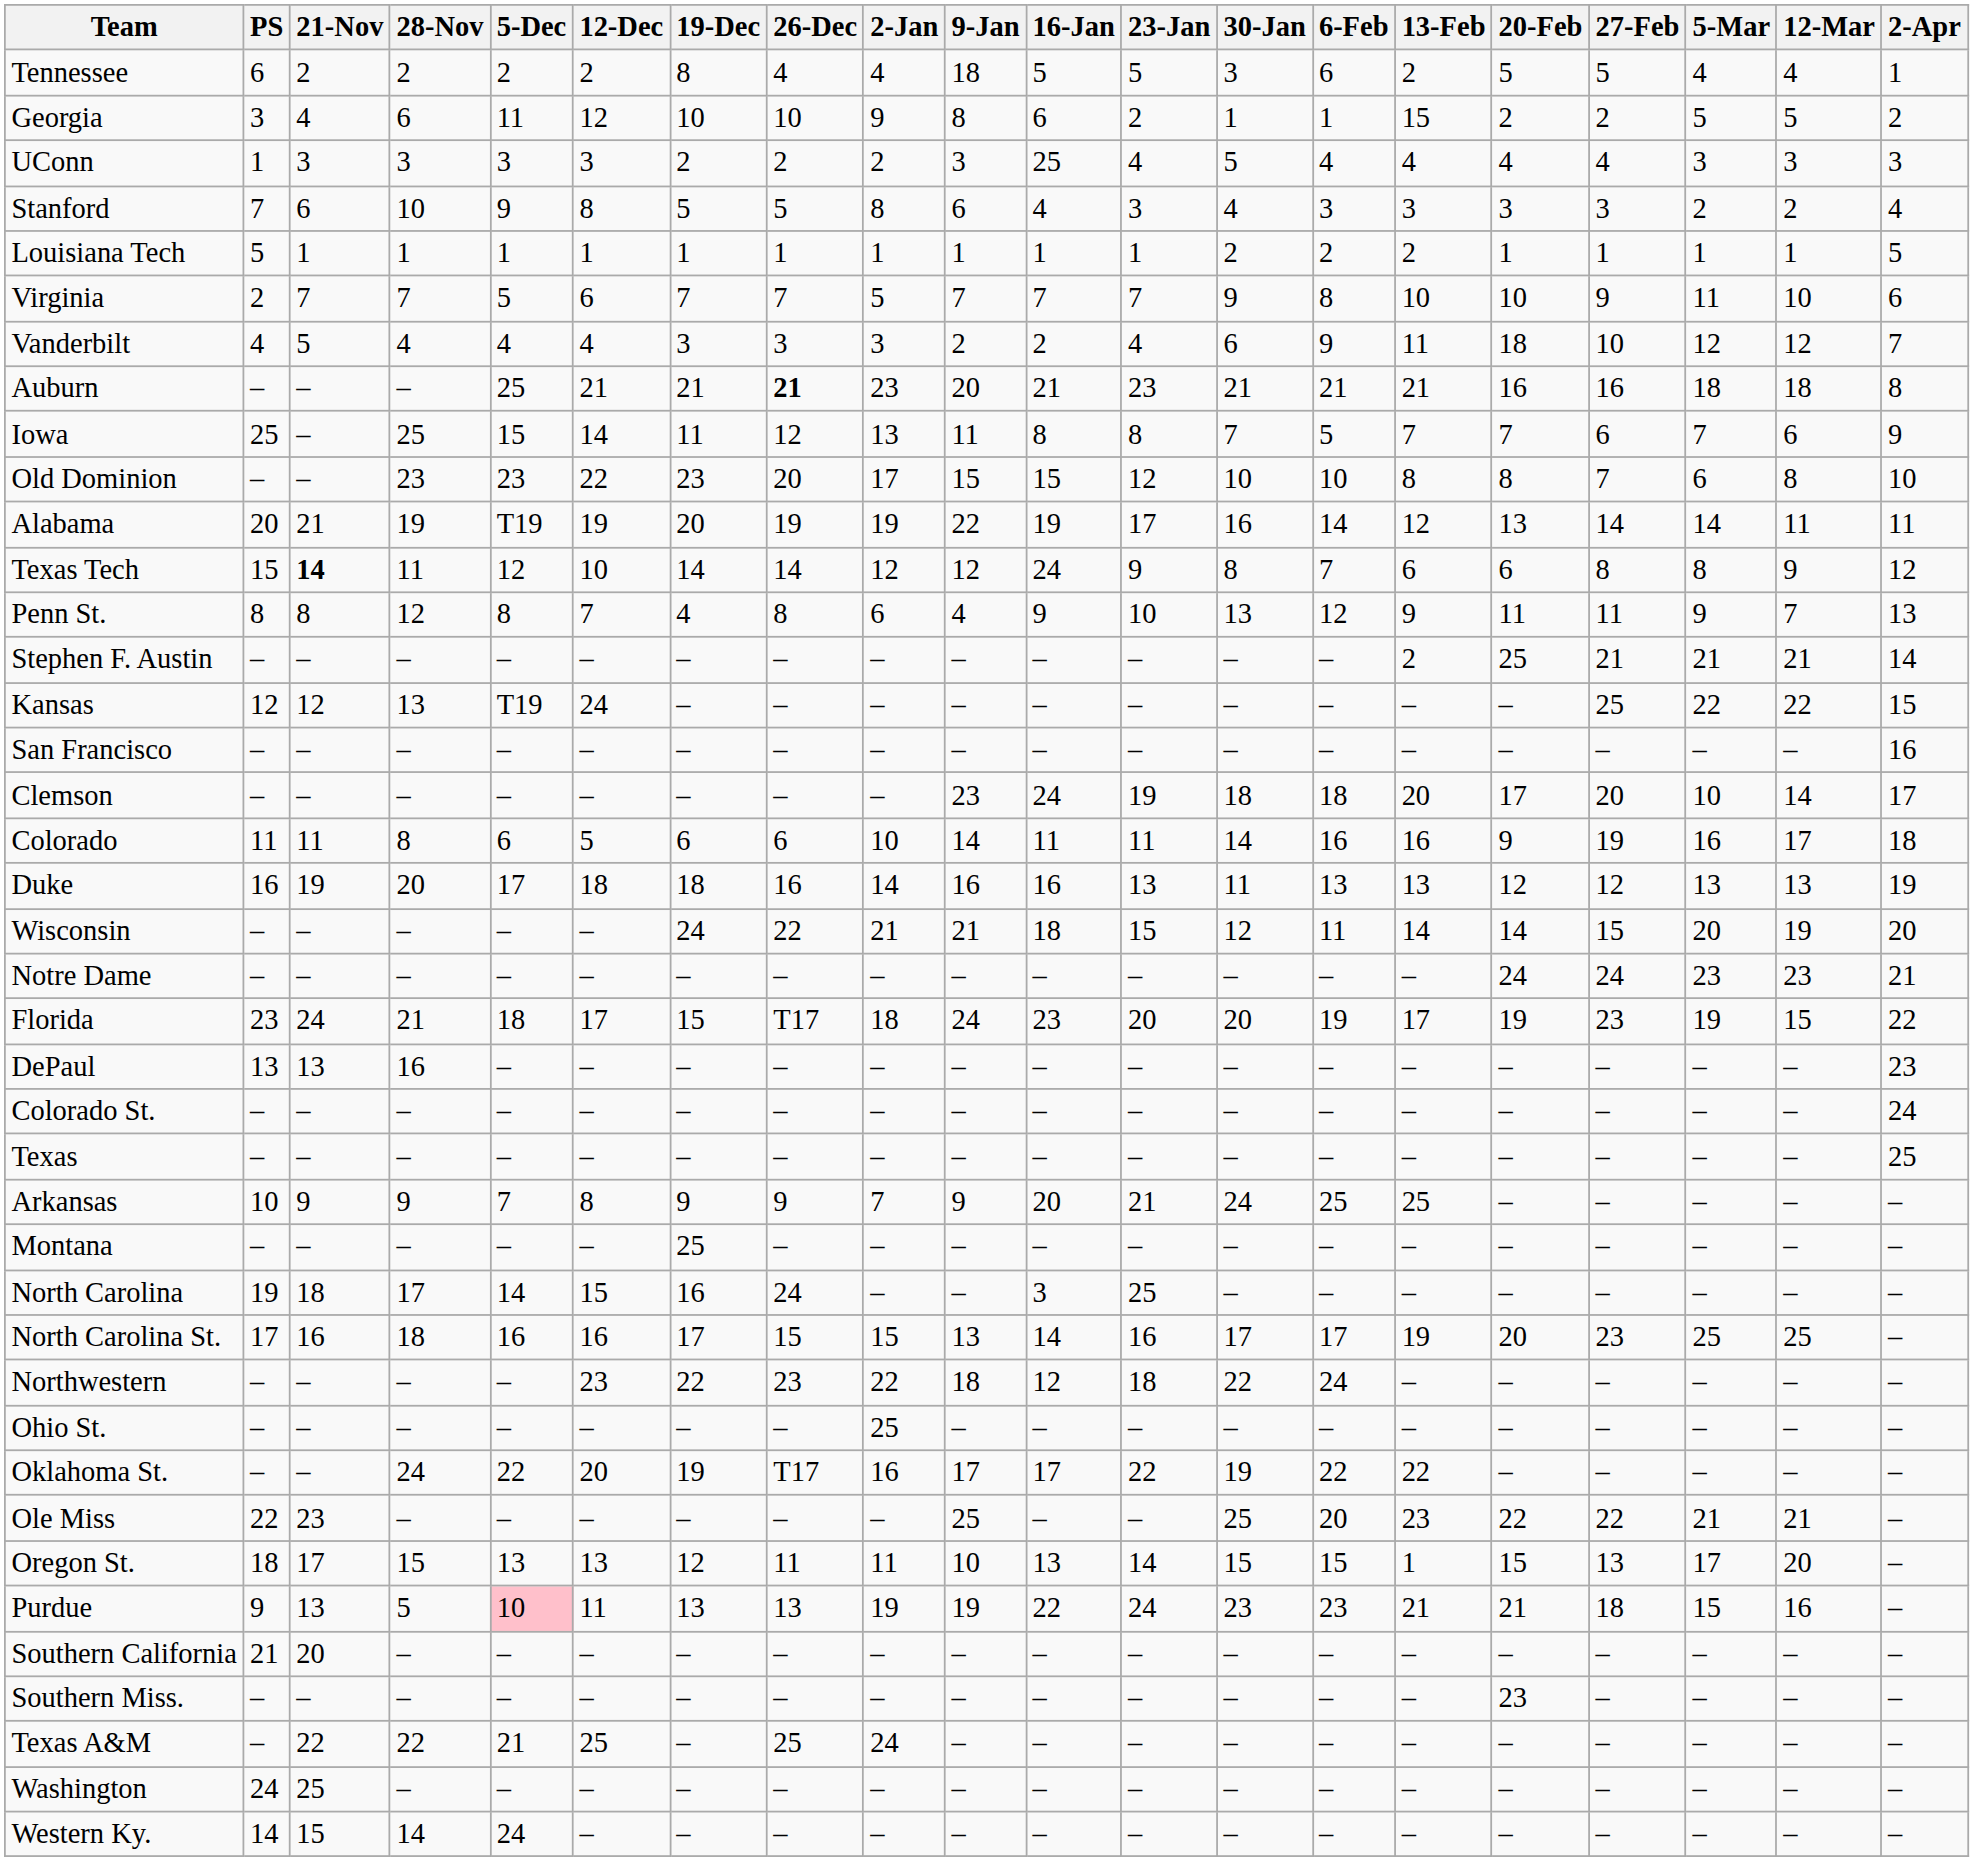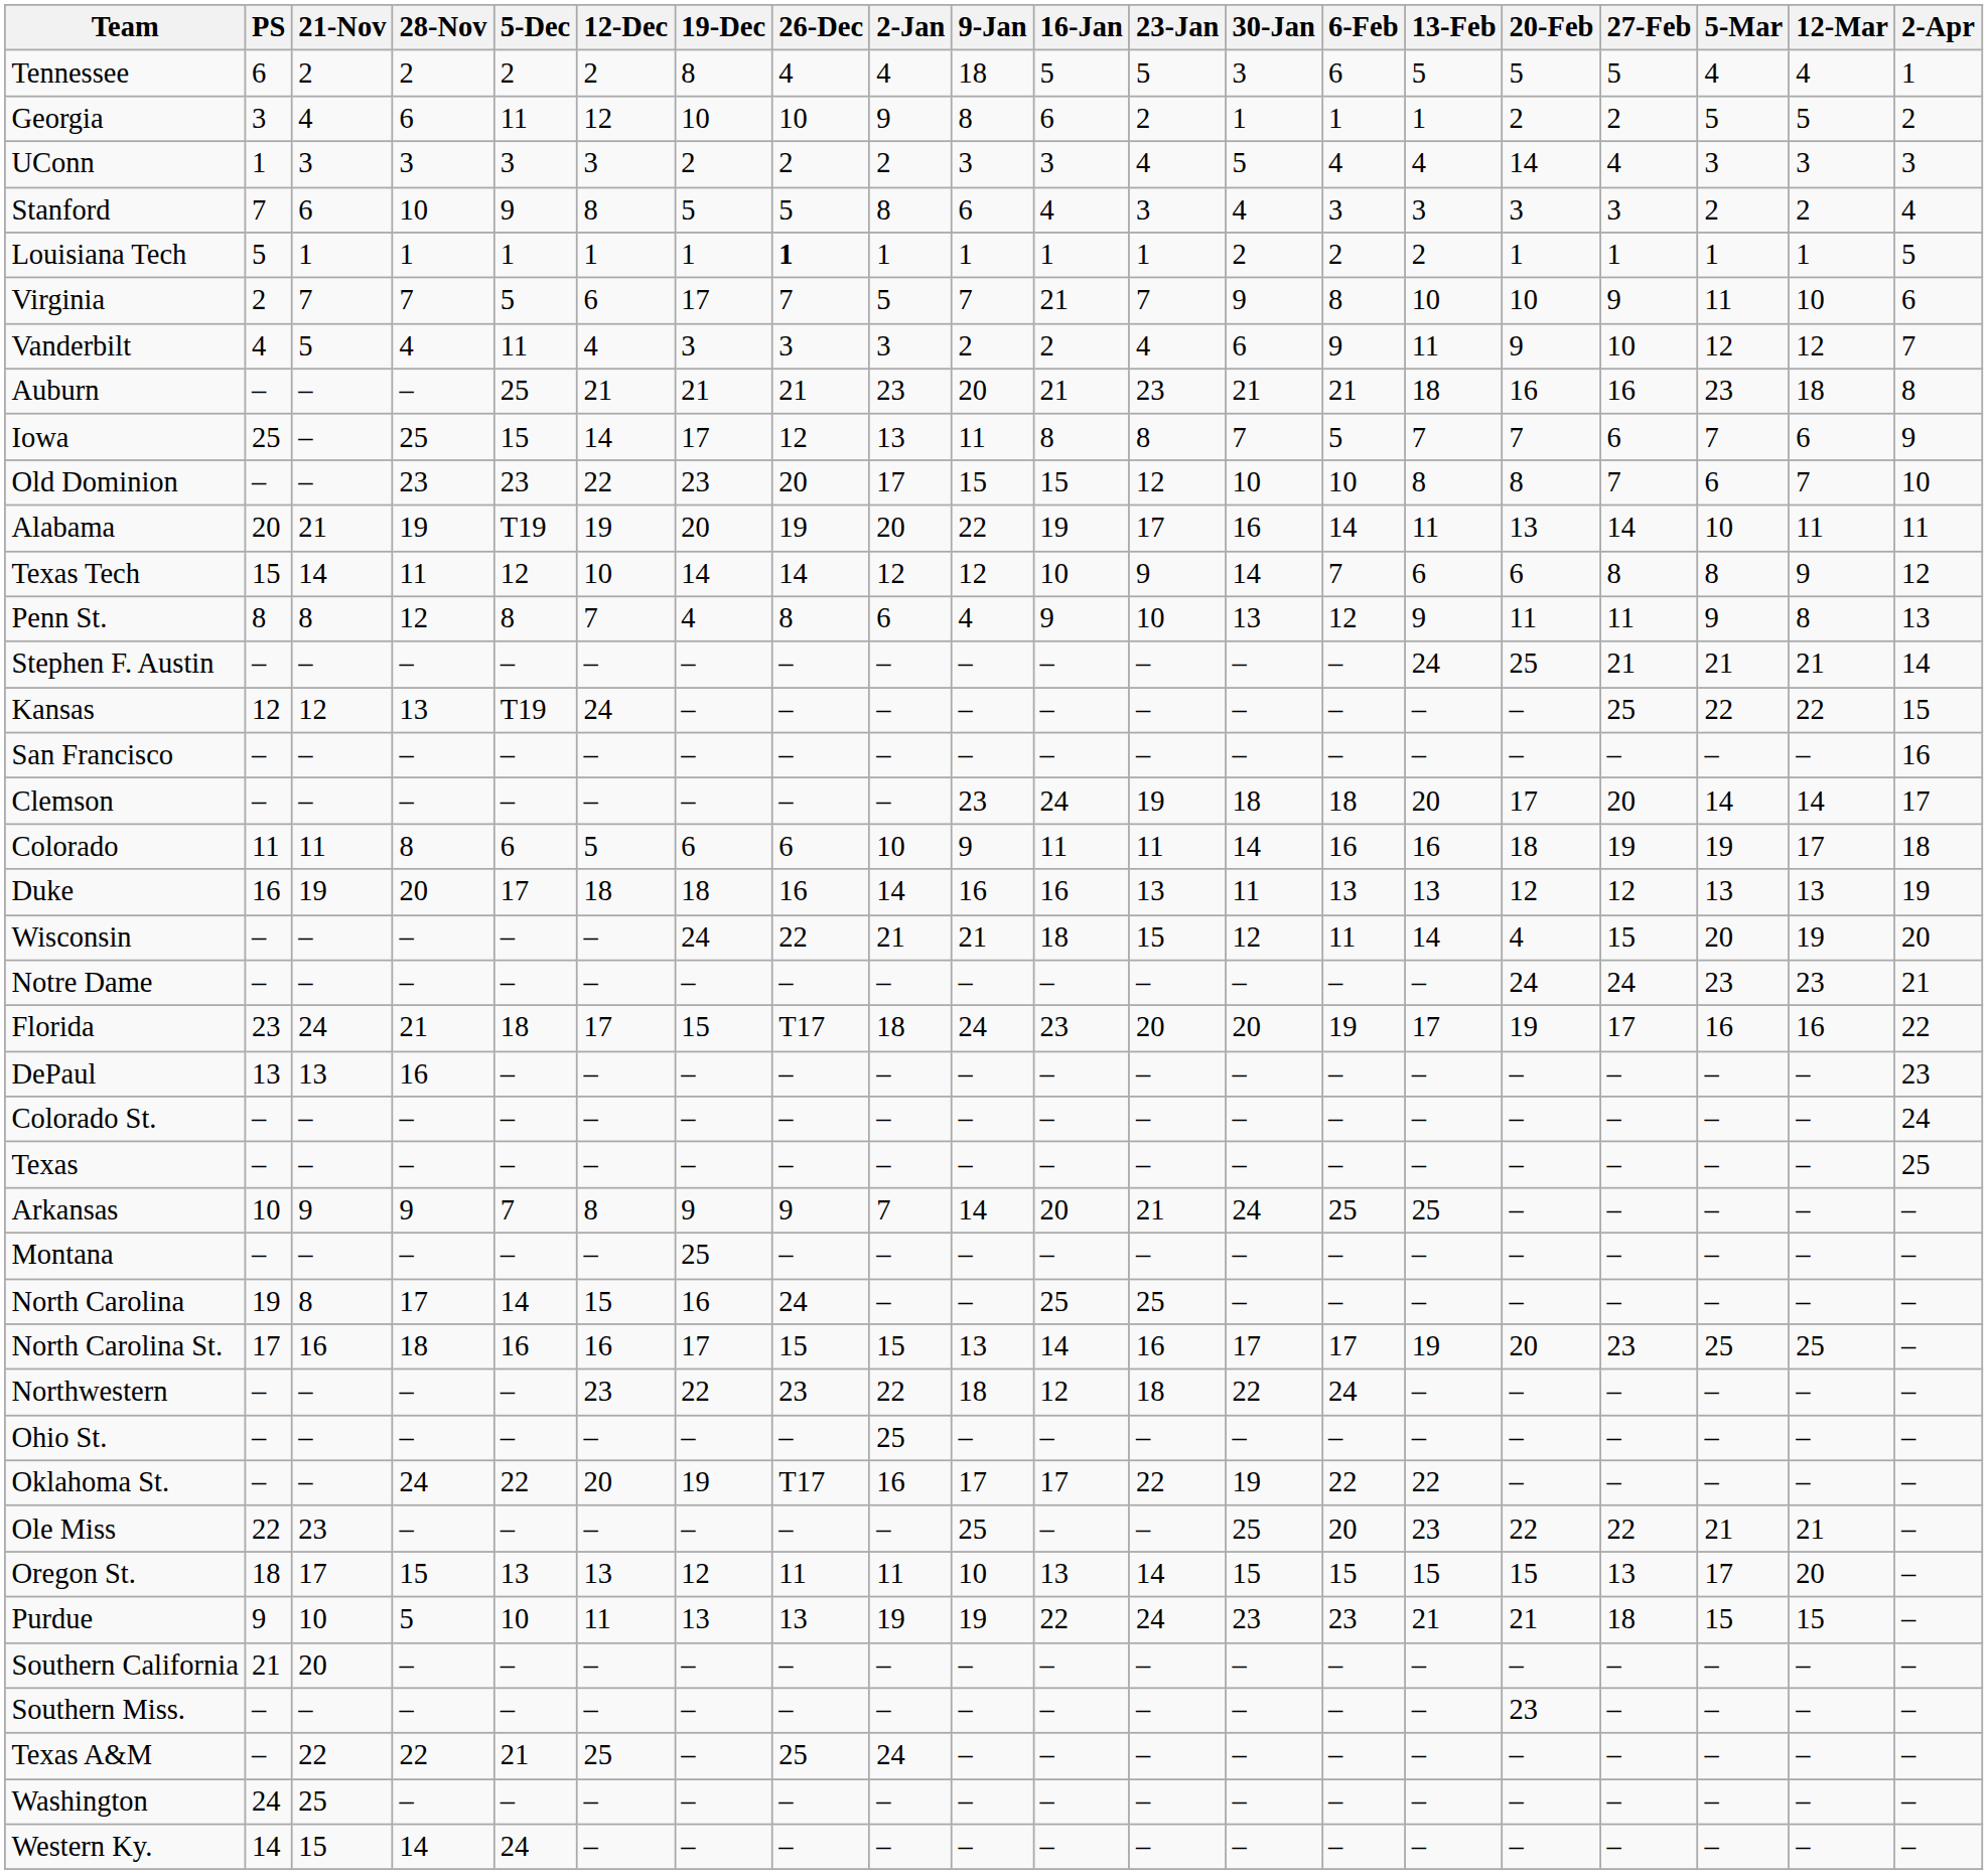Tennessee | 13-Feb: 2 -> 5
Georgia | 13-Feb: 15 -> 1
UConn | 16-Jan: 25 -> 3
UConn | 20-Feb: 4 -> 14
Louisiana Tech | 26-Dec: normal -> bold
Virginia | 19-Dec: 7 -> 17
Virginia | 16-Jan: 7 -> 21
Vanderbilt | 5-Dec: 4 -> 11
Vanderbilt | 20-Feb: 18 -> 9
Auburn | 26-Dec: bold -> normal
Auburn | 13-Feb: 21 -> 18
Auburn | 5-Mar: 18 -> 23
Iowa | 19-Dec: 11 -> 17
Old Dominion | 12-Mar: 8 -> 7
Alabama | 2-Jan: 19 -> 20
Alabama | 13-Feb: 12 -> 11
Alabama | 5-Mar: 14 -> 10
Texas Tech | 21-Nov: bold -> normal
Texas Tech | 16-Jan: 24 -> 10
Texas Tech | 30-Jan: 8 -> 14
Penn St. | 12-Mar: 7 -> 8
Stephen F. Austin | 13-Feb: 2 -> 24
Clemson | 5-Mar: 10 -> 14
Colorado | 9-Jan: 14 -> 9
Colorado | 20-Feb: 9 -> 18
Colorado | 5-Mar: 16 -> 19
Wisconsin | 20-Feb: 14 -> 4
Florida | 27-Feb: 23 -> 17
Florida | 5-Mar: 19 -> 16
Florida | 12-Mar: 15 -> 16
Arkansas | 9-Jan: 9 -> 14
North Carolina | 21-Nov: 18 -> 8
North Carolina | 16-Jan: 3 -> 25
Oregon St. | 13-Feb: 1 -> 15
Purdue | 21-Nov: 13 -> 10
Purdue | 5-Dec: pink background -> no background
Purdue | 12-Mar: 16 -> 15
